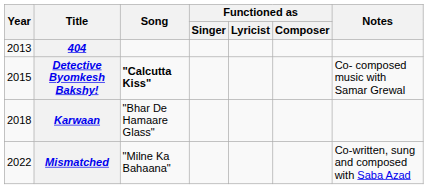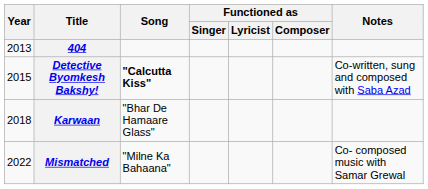Detective Byomkesh Bakshy! | Notes: Co- composed music with Samar Grewal -> Co-written, sung and composed with Saba Azad
Mismatched | Notes: Co-written, sung and composed with Saba Azad -> Co- composed music with Samar Grewal
